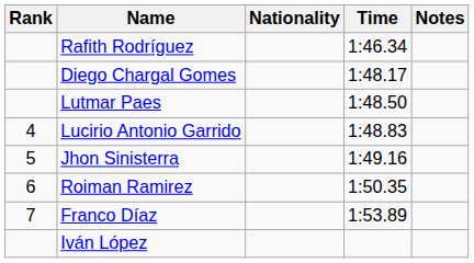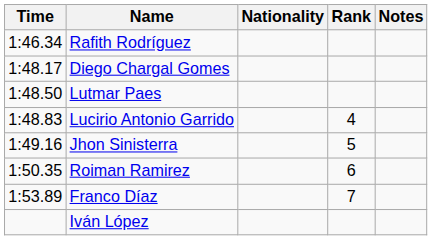columns swapped: Rank <-> Time
